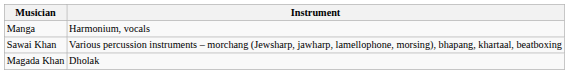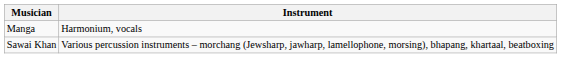- row: Magada Khan | Dholak
